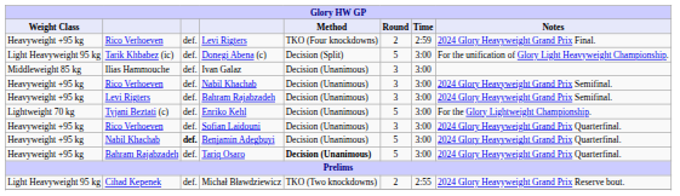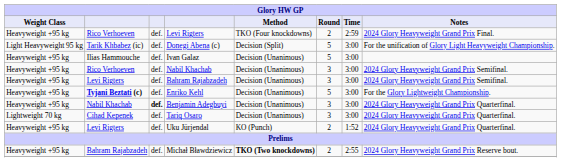Ivan Galaz | Weight Class: Middleweight 85 kg -> Heavyweight +95 kg
Ivan Galaz | Round: 3 -> 5
Enriko Kehl | Weight Class: Lightweight 70 kg -> Heavyweight +95 kg
Enriko Kehl | column 2: normal -> bold
- row: Heavyweight +95 kg | Rico Verhoeven | def. | Sofian Laidouni | Decision (Unanimous) | 3 | 3:00 | 2024 Glory Heavyweight Grand Prix Quarterfinal.
Benjamin Adegbuyi | Round: 5 -> 3
Tariq Osaro | Weight Class: Heavyweight +95 kg -> Lightweight 70 kg
Tariq Osaro | column 2: Bahram Rajabzadeh -> Cihad Kepenek
Tariq Osaro | Method: bold -> normal
Tariq Osaro | Round: 5 -> 3
+ row: Heavyweight +95 kg | Levi Rigters | def. | Uku Jürjendal | KO (Punch) | 2 | 1:52 | 2024 Glory Heavyweight Grand Prix Quarterfinal.
Michał Bławdziewicz | Weight Class: Light Heavyweight 95 kg -> Heavyweight +95 kg
Michał Bławdziewicz | column 2: Cihad Kepenek -> Bahram Rajabzadeh
Michał Bławdziewicz | Method: normal -> bold
